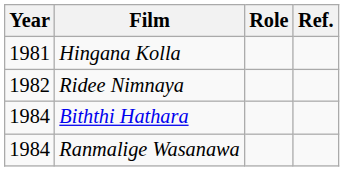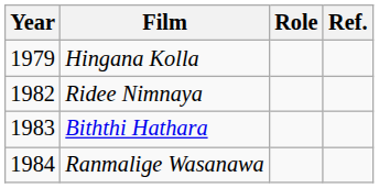Hingana Kolla | Year: 1981 -> 1979
Biththi Hathara | Year: 1984 -> 1983
